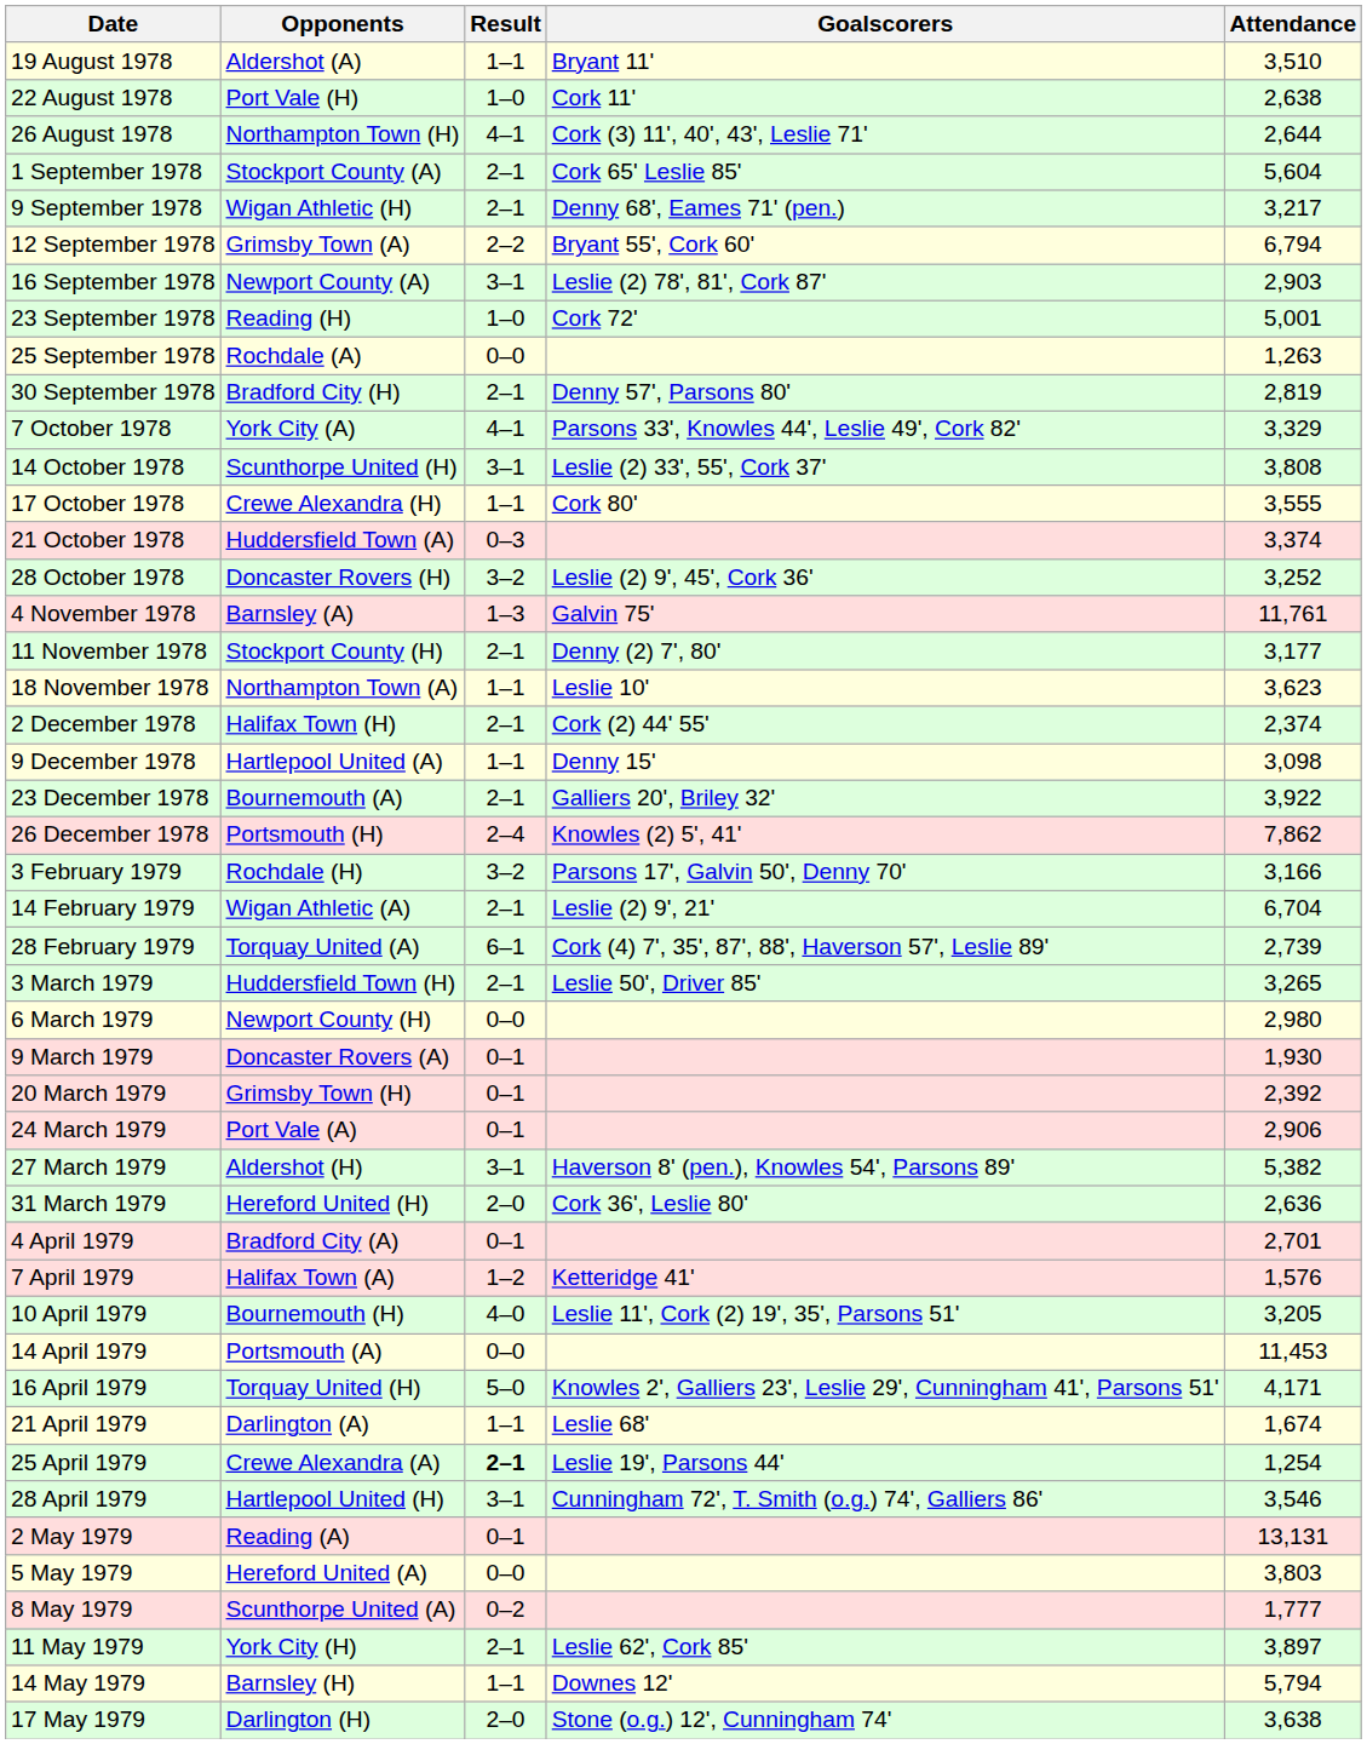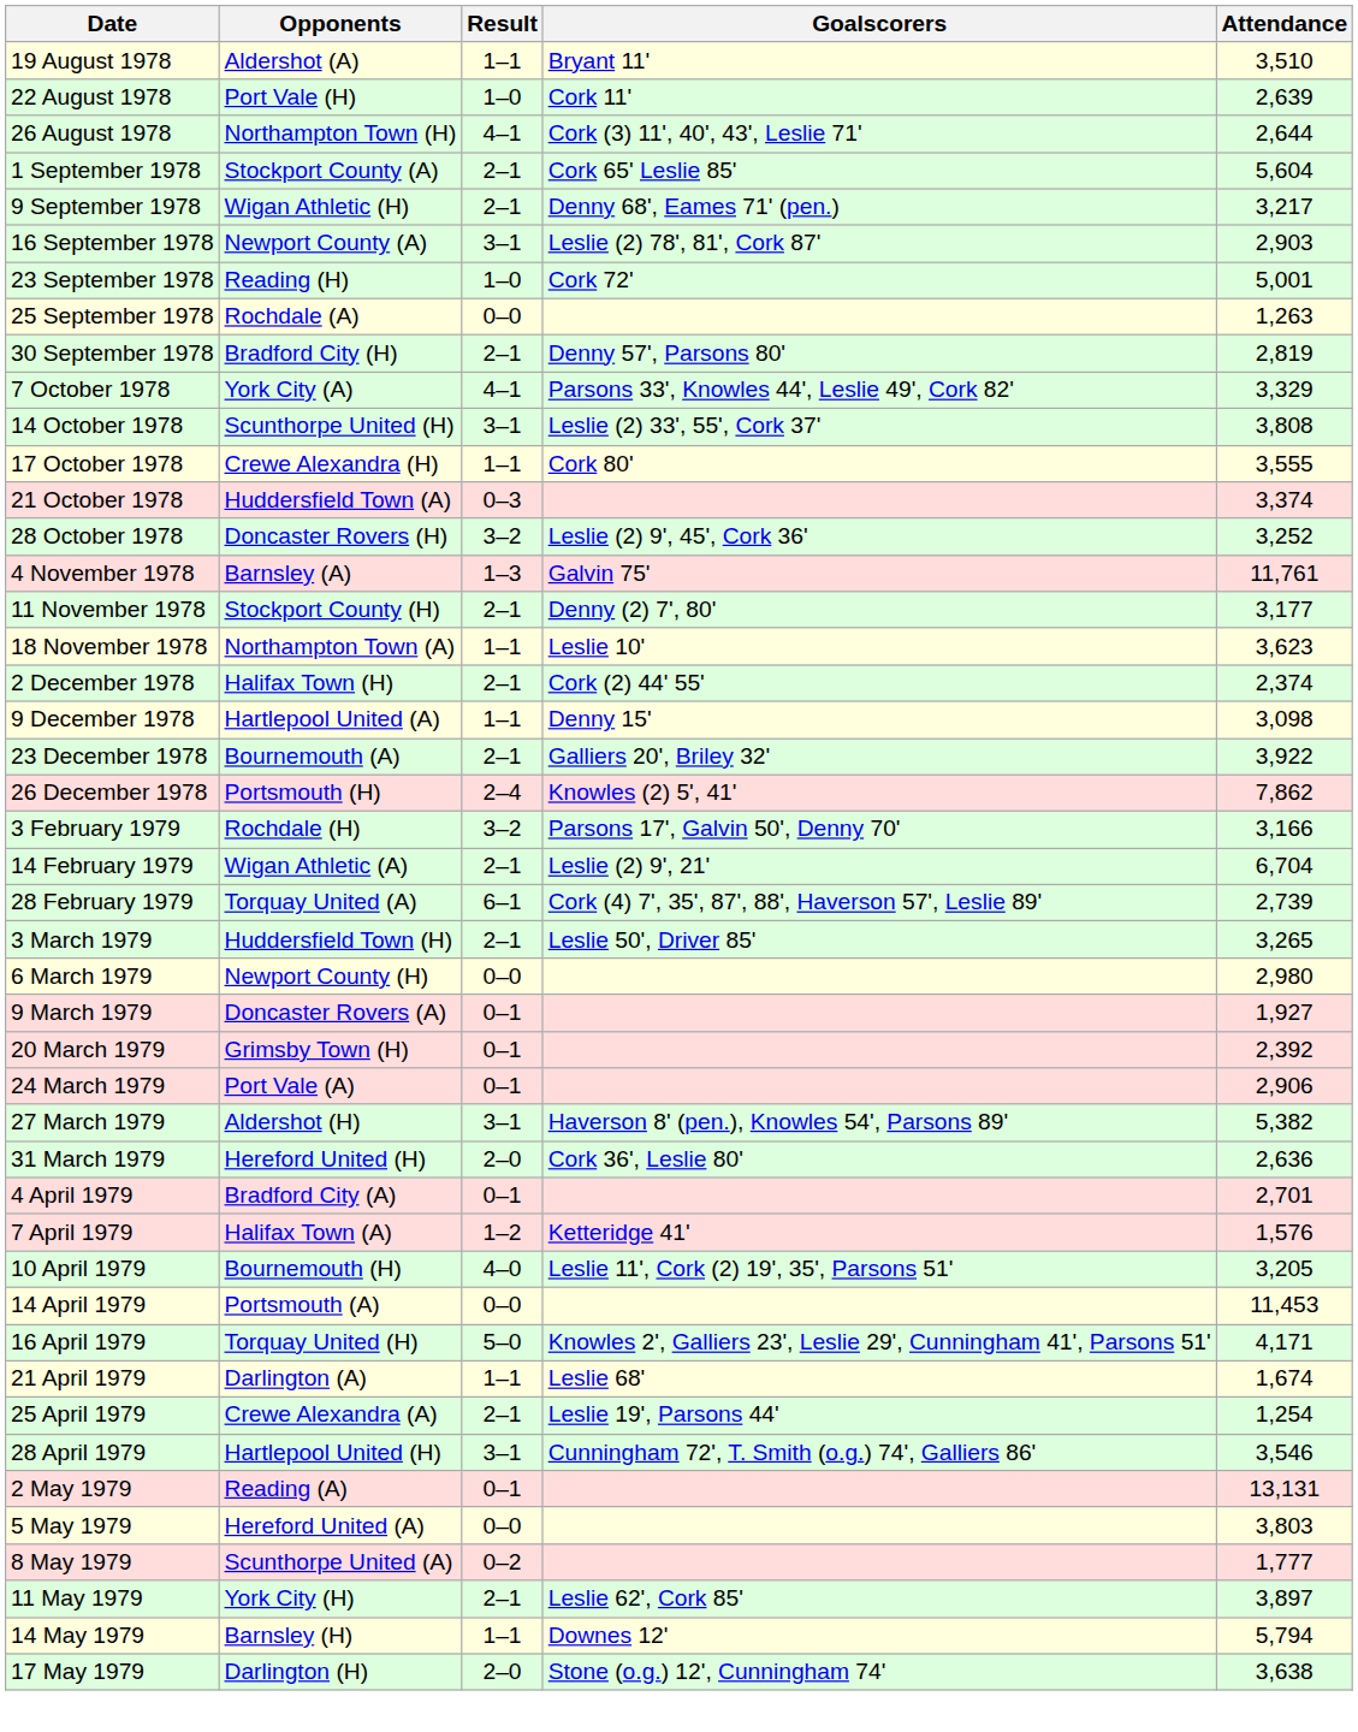22 August 1978 | Attendance: 2,638 -> 2,639
- row: 12 September 1978 | Grimsby Town (A) | 2–2 | Bryant 55', Cork 60' | 6,794
9 March 1979 | Attendance: 1,930 -> 1,927
25 April 1979 | Result: bold -> normal
